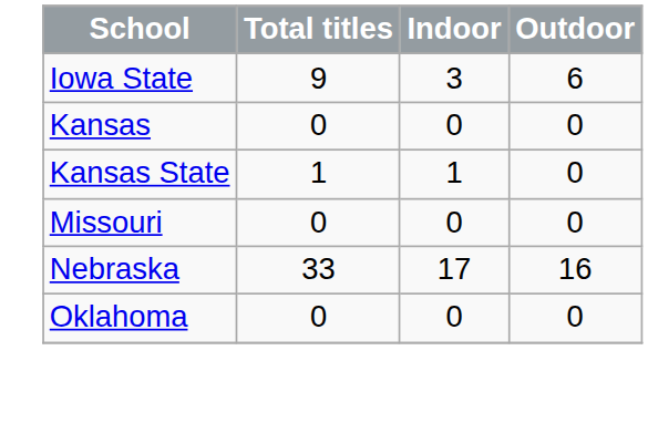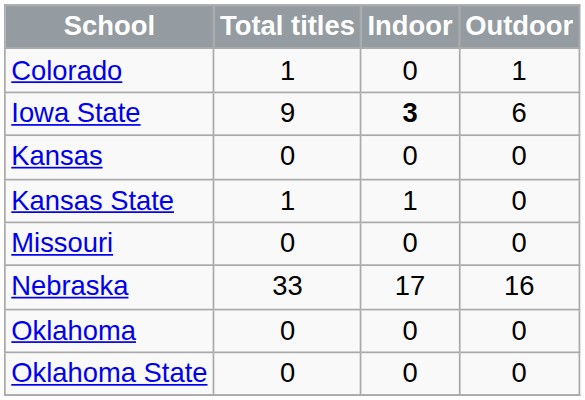+ row: Colorado | 1 | 0 | 1
Iowa State | Indoor: normal -> bold
+ row: Oklahoma State | 0 | 0 | 0
